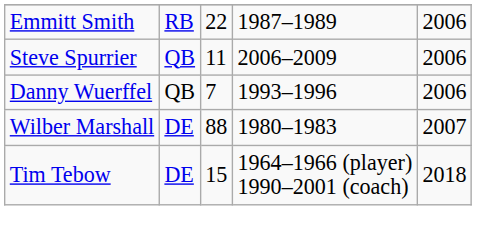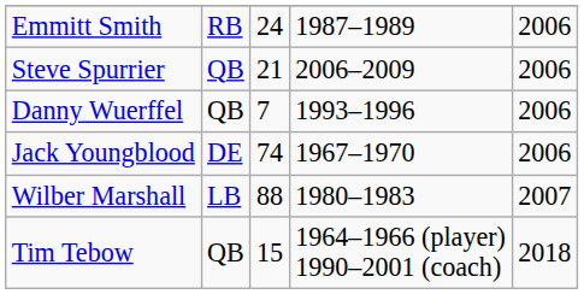Emmitt Smith | column 3: 22 -> 24
Steve Spurrier | column 3: 11 -> 21
+ row: Jack Youngblood | DE | 74 | 1967–1970 | 2006
Wilber Marshall | column 2: DE -> LB
Tim Tebow | column 2: DE -> QB
